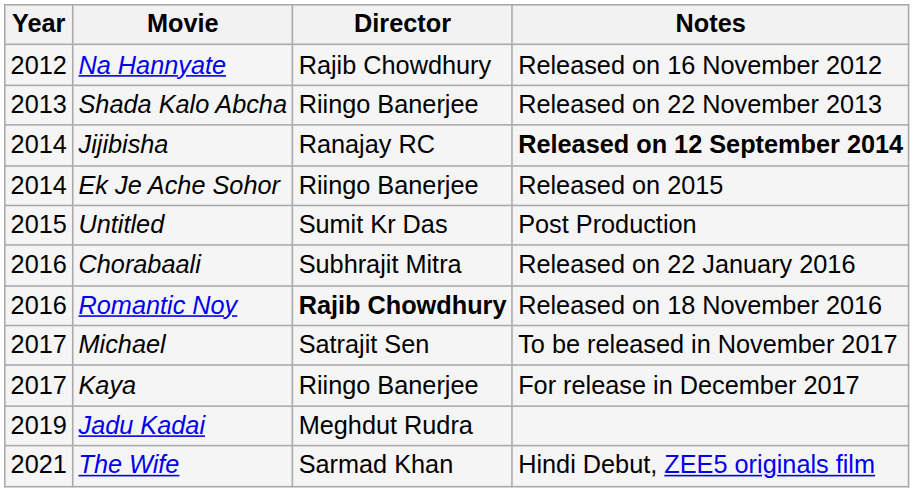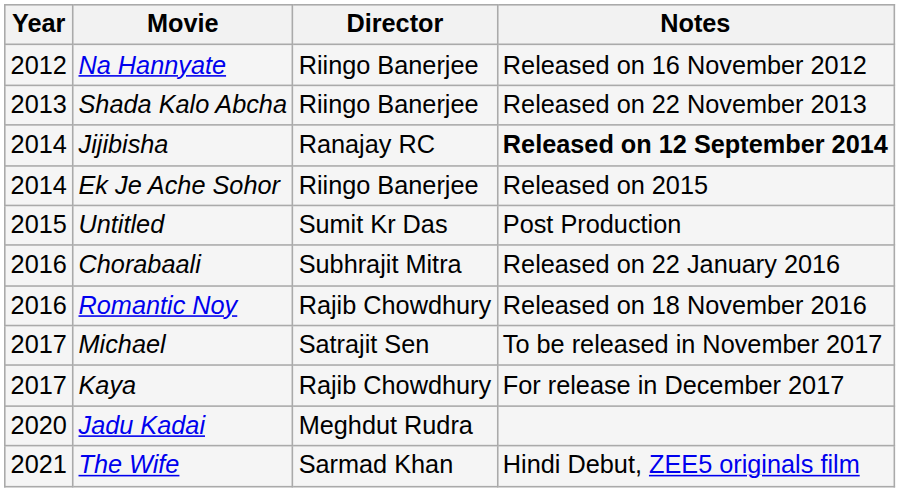Na Hannyate | Director: Rajib Chowdhury -> Riingo Banerjee
Romantic Noy | Director: bold -> normal
Kaya | Director: Riingo Banerjee -> Rajib Chowdhury
Jadu Kadai | Year: 2019 -> 2020
